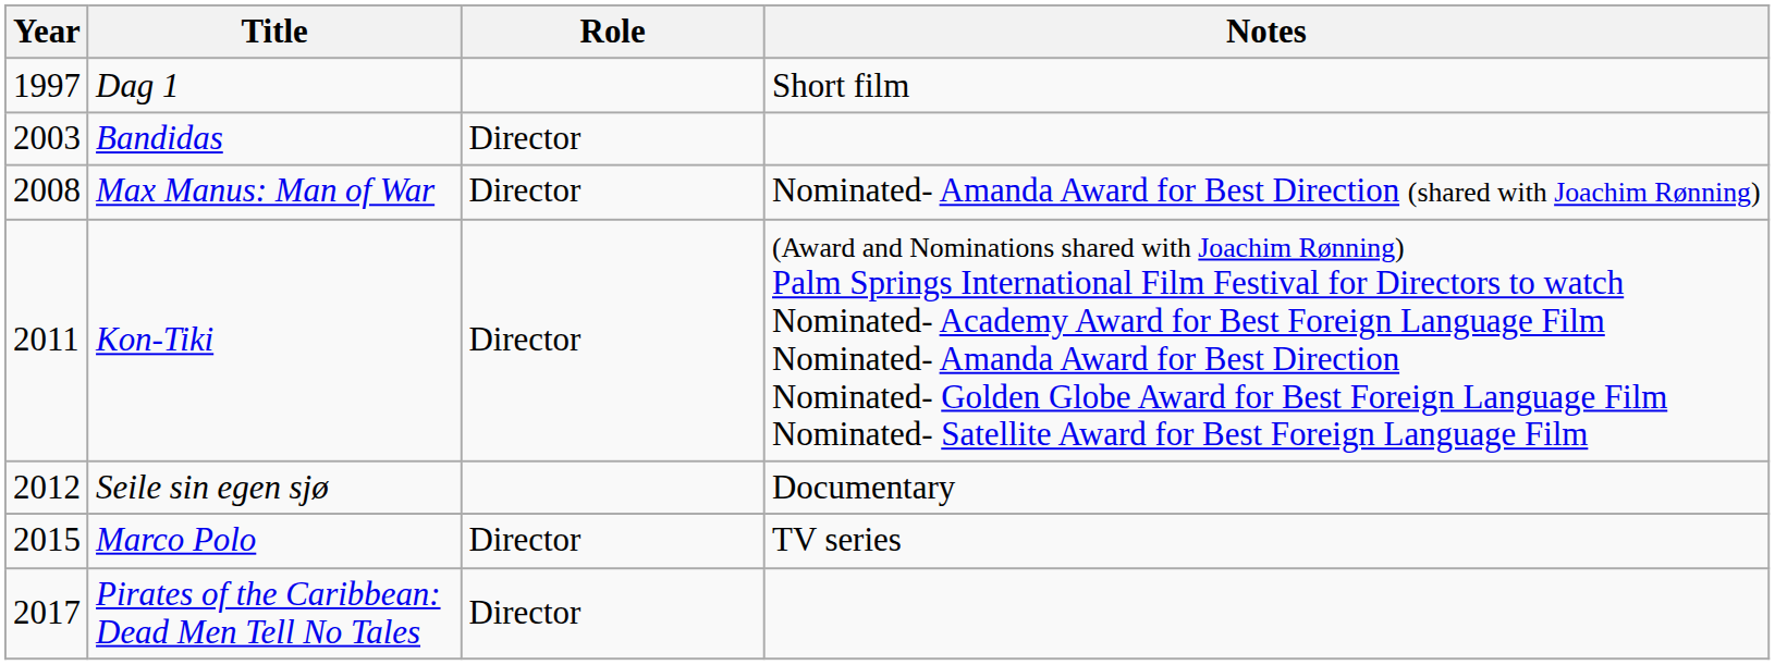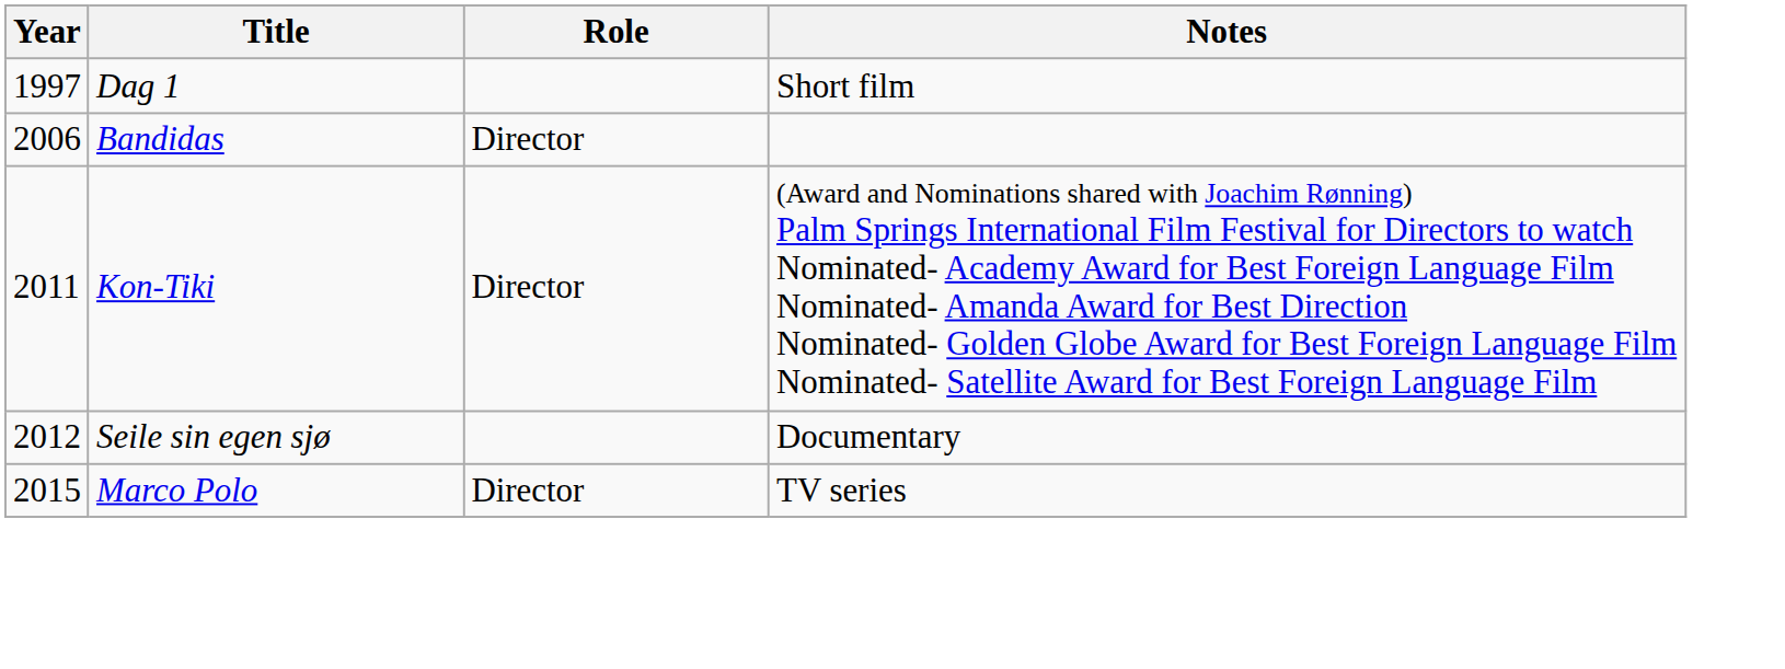Bandidas | Year: 2003 -> 2006
- row: 2008 | Max Manus: Man of War | Director | Nominated- Amanda Award for Best Direction (shared with Joachim Rønning)
- row: 2017 | Pirates of the Caribbean: Dead Men Tell No Tales | Director
